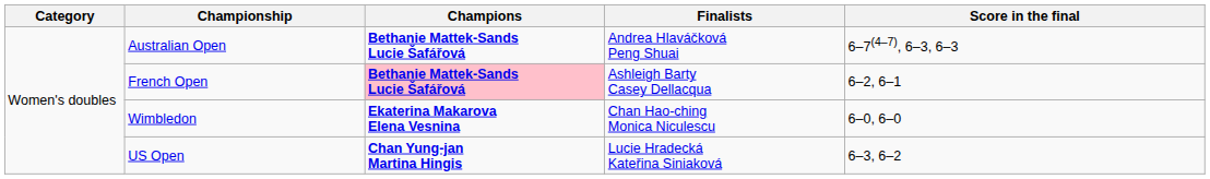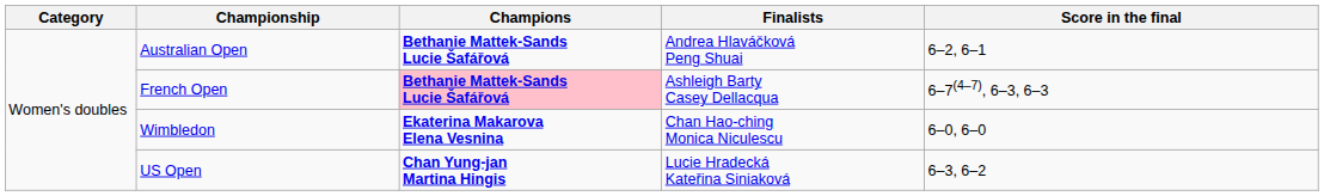Australian Open | Score in the final: 6–7(4–7), 6–3, 6–3 -> 6–2, 6–1
French Open | Score in the final: 6–2, 6–1 -> 6–7(4–7), 6–3, 6–3
